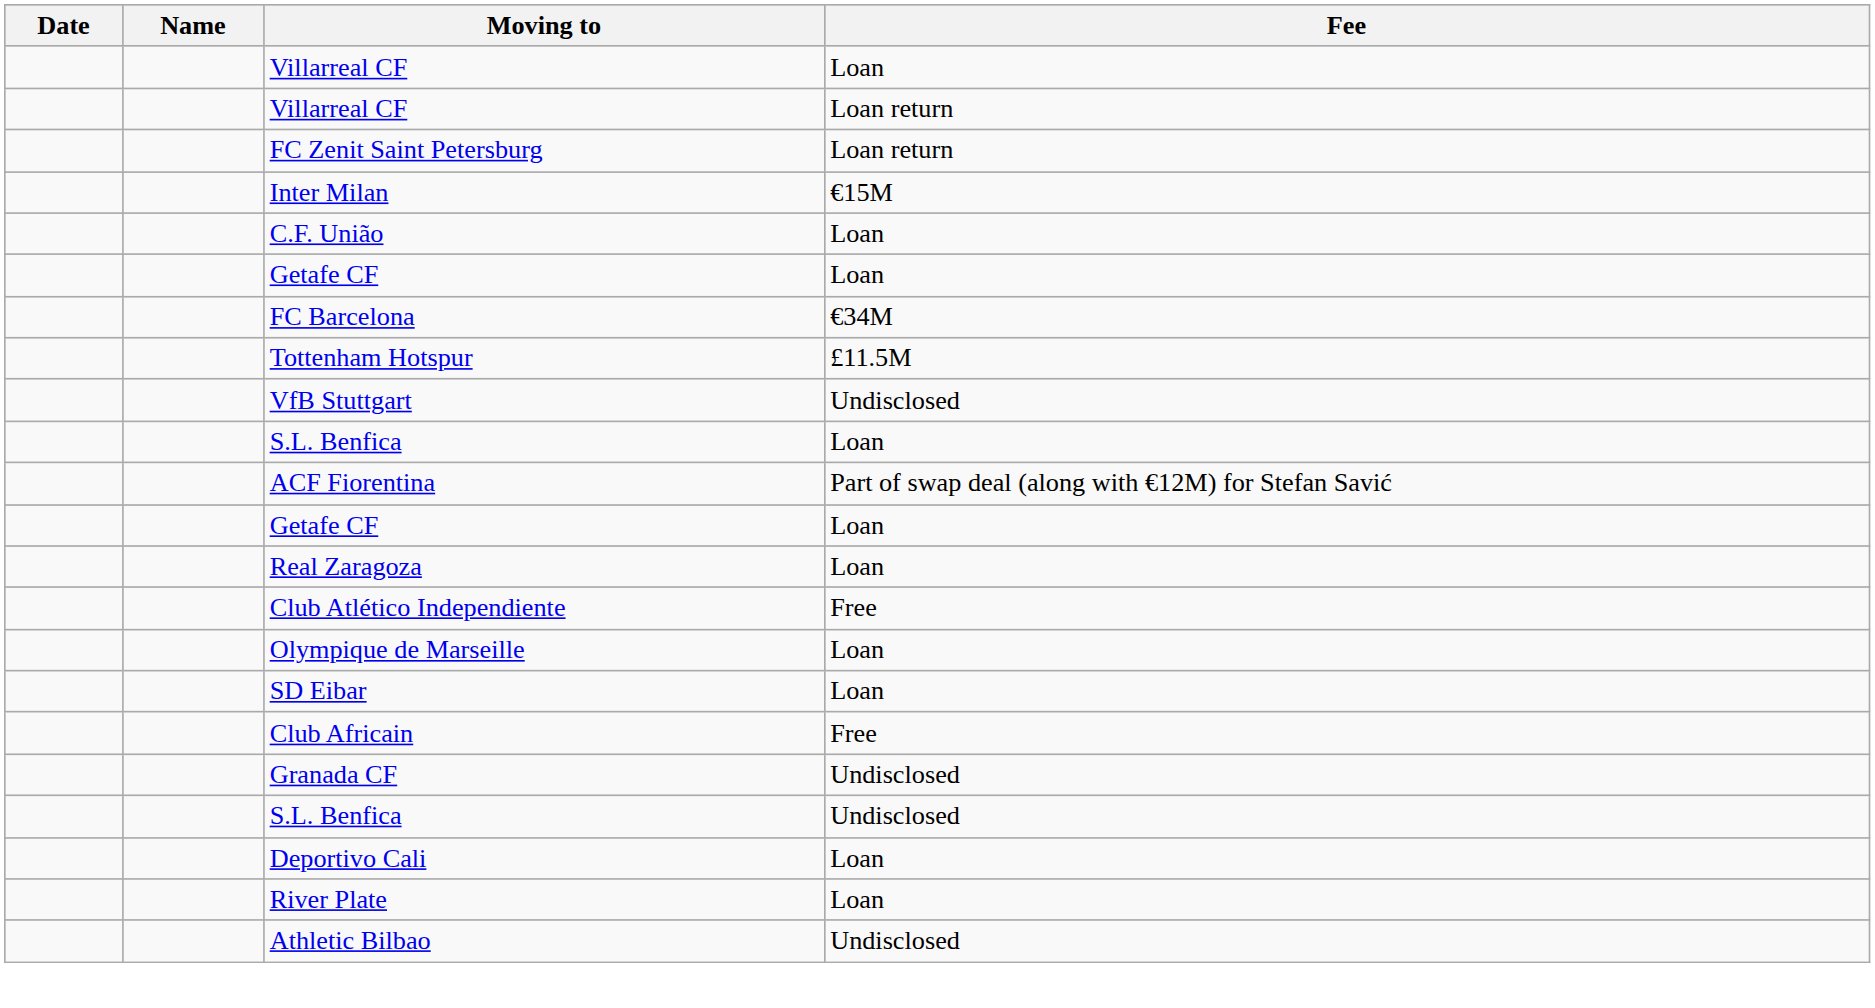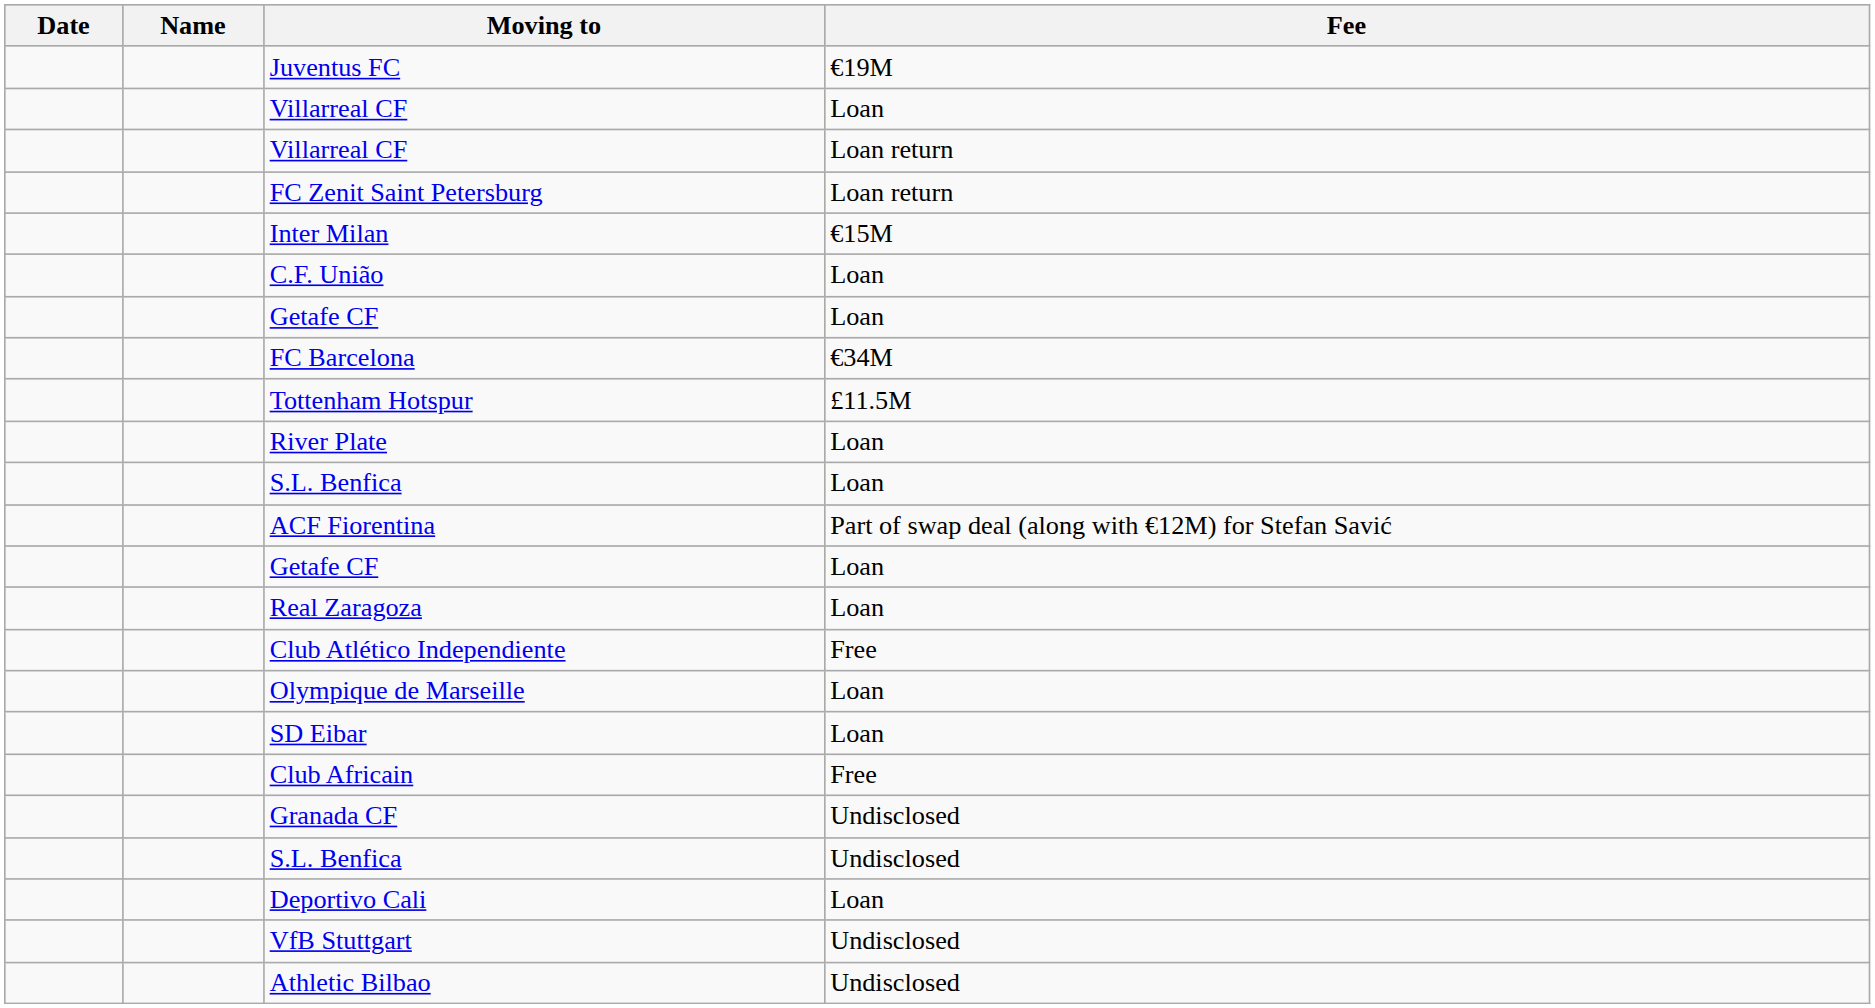+ row: Juventus FC | €19M
rows swapped: VfB Stuttgart <-> River Plate
